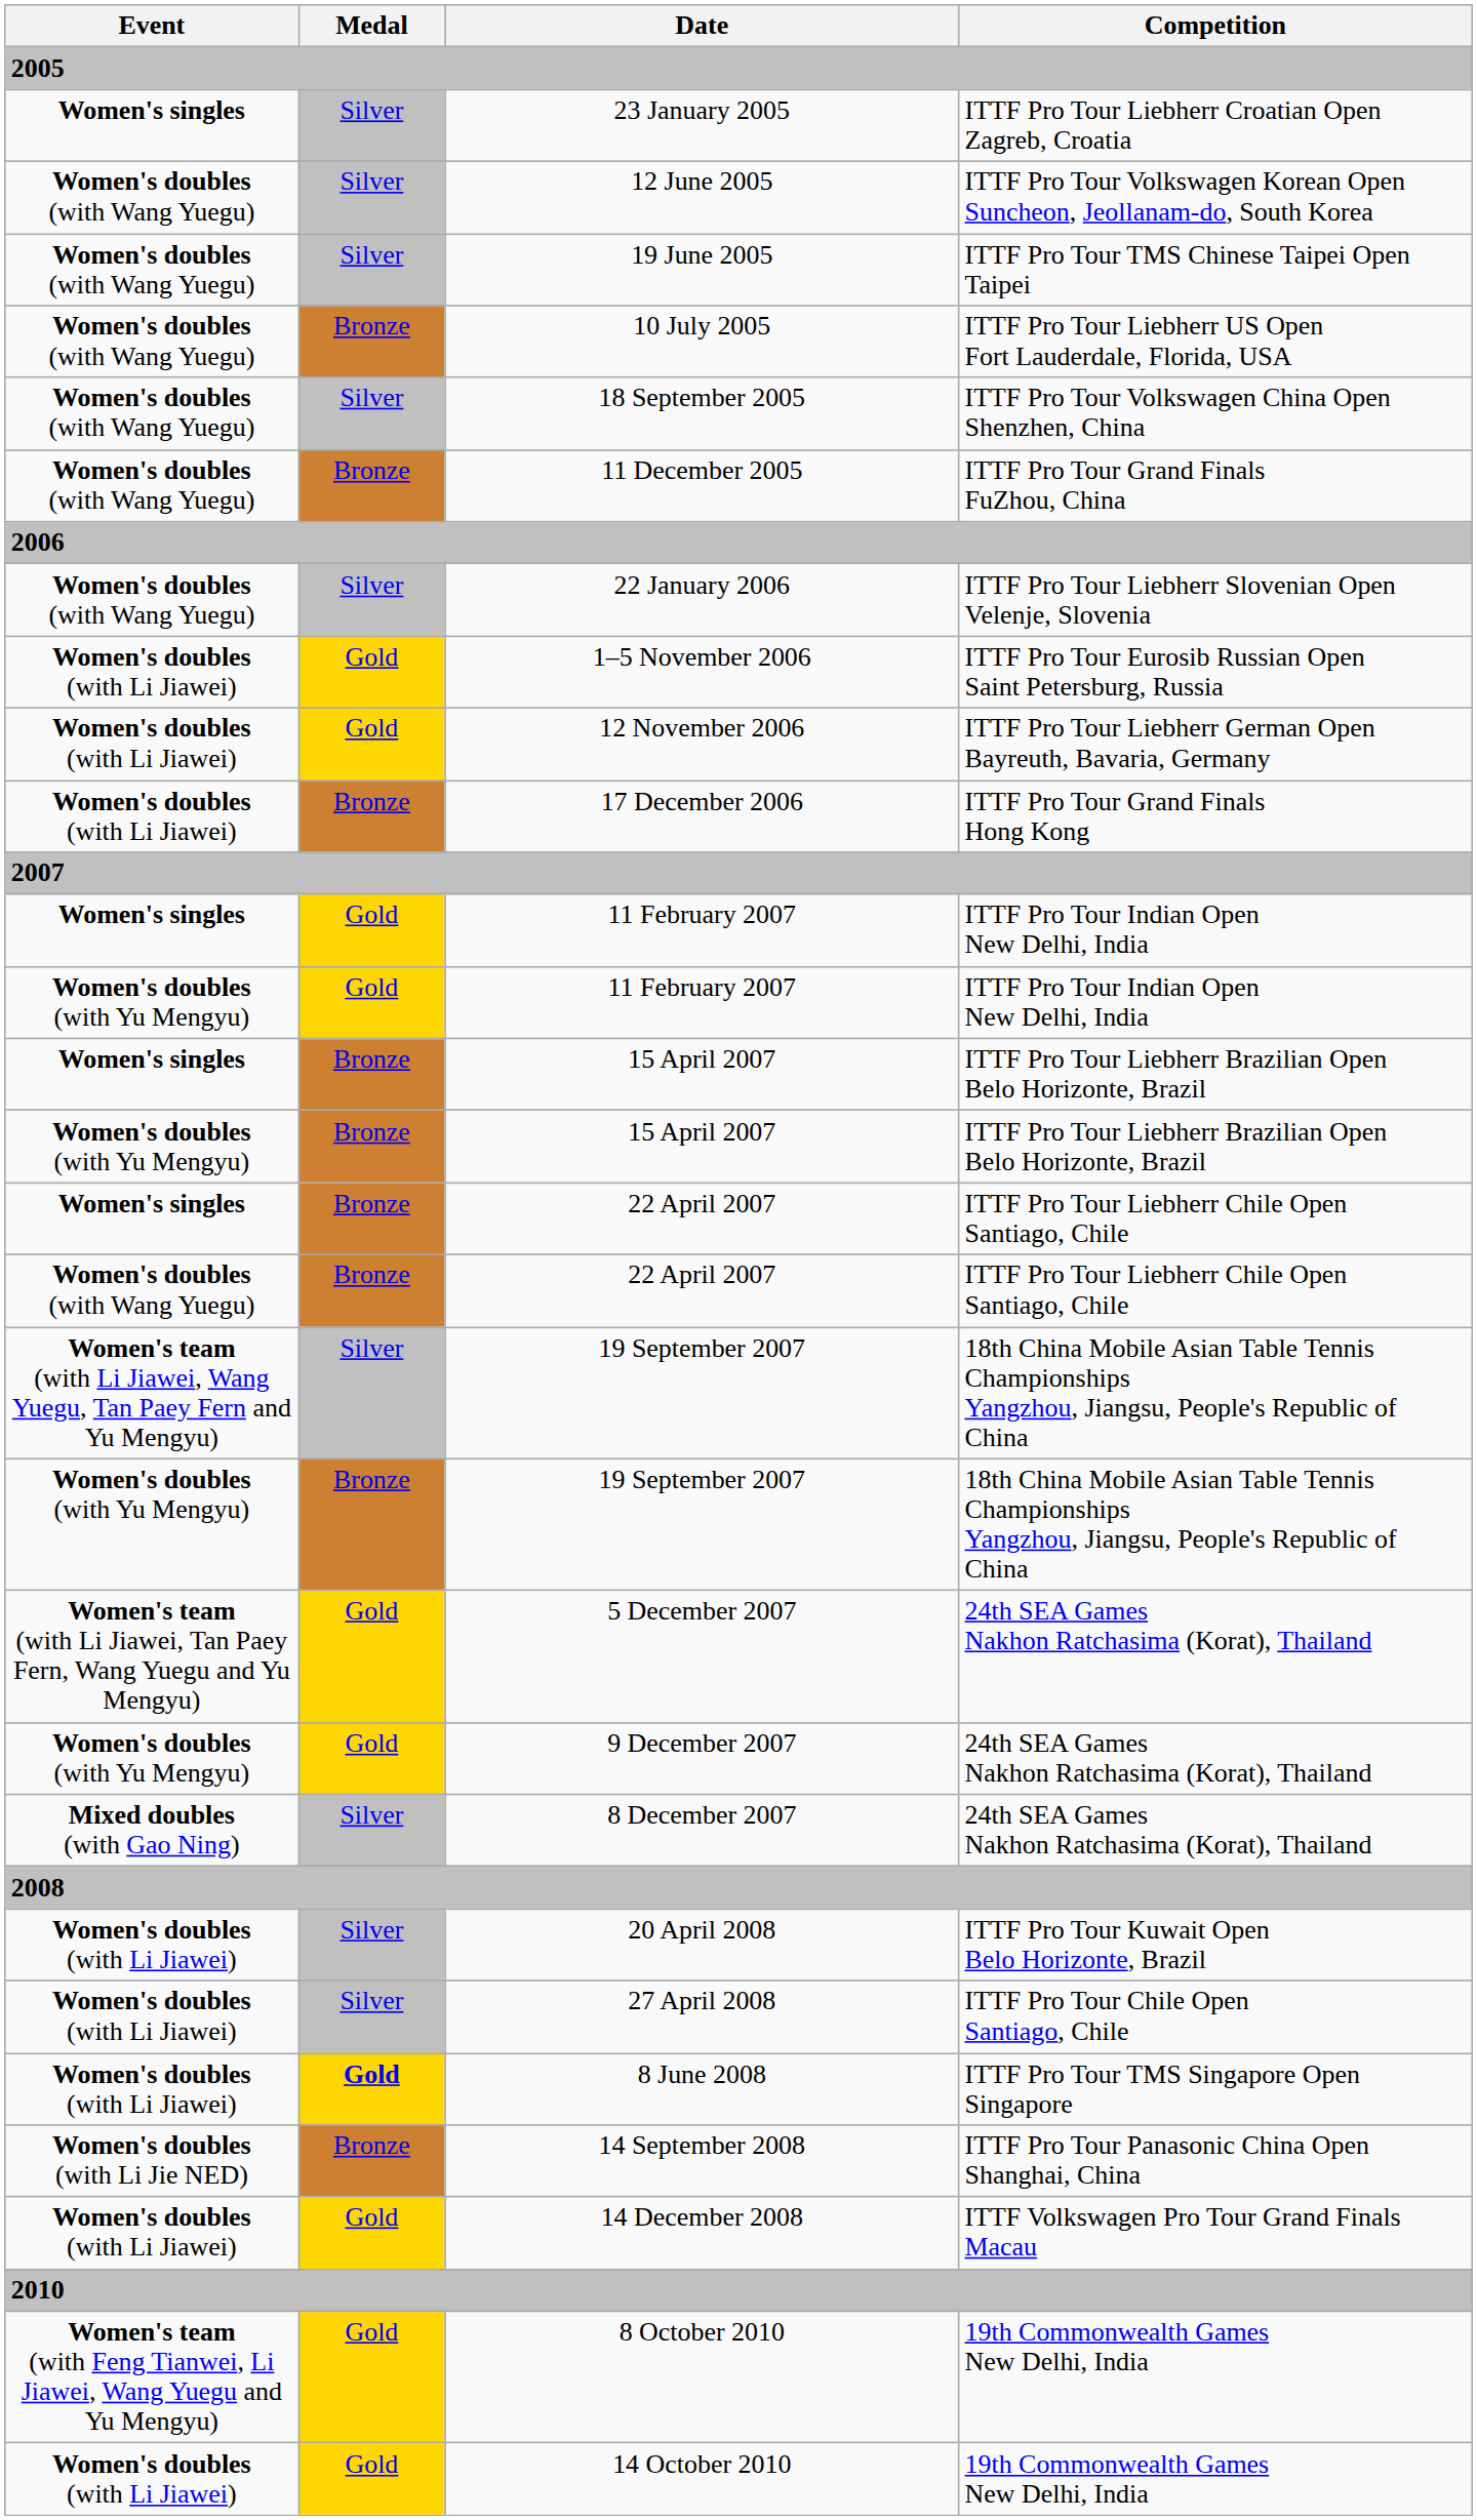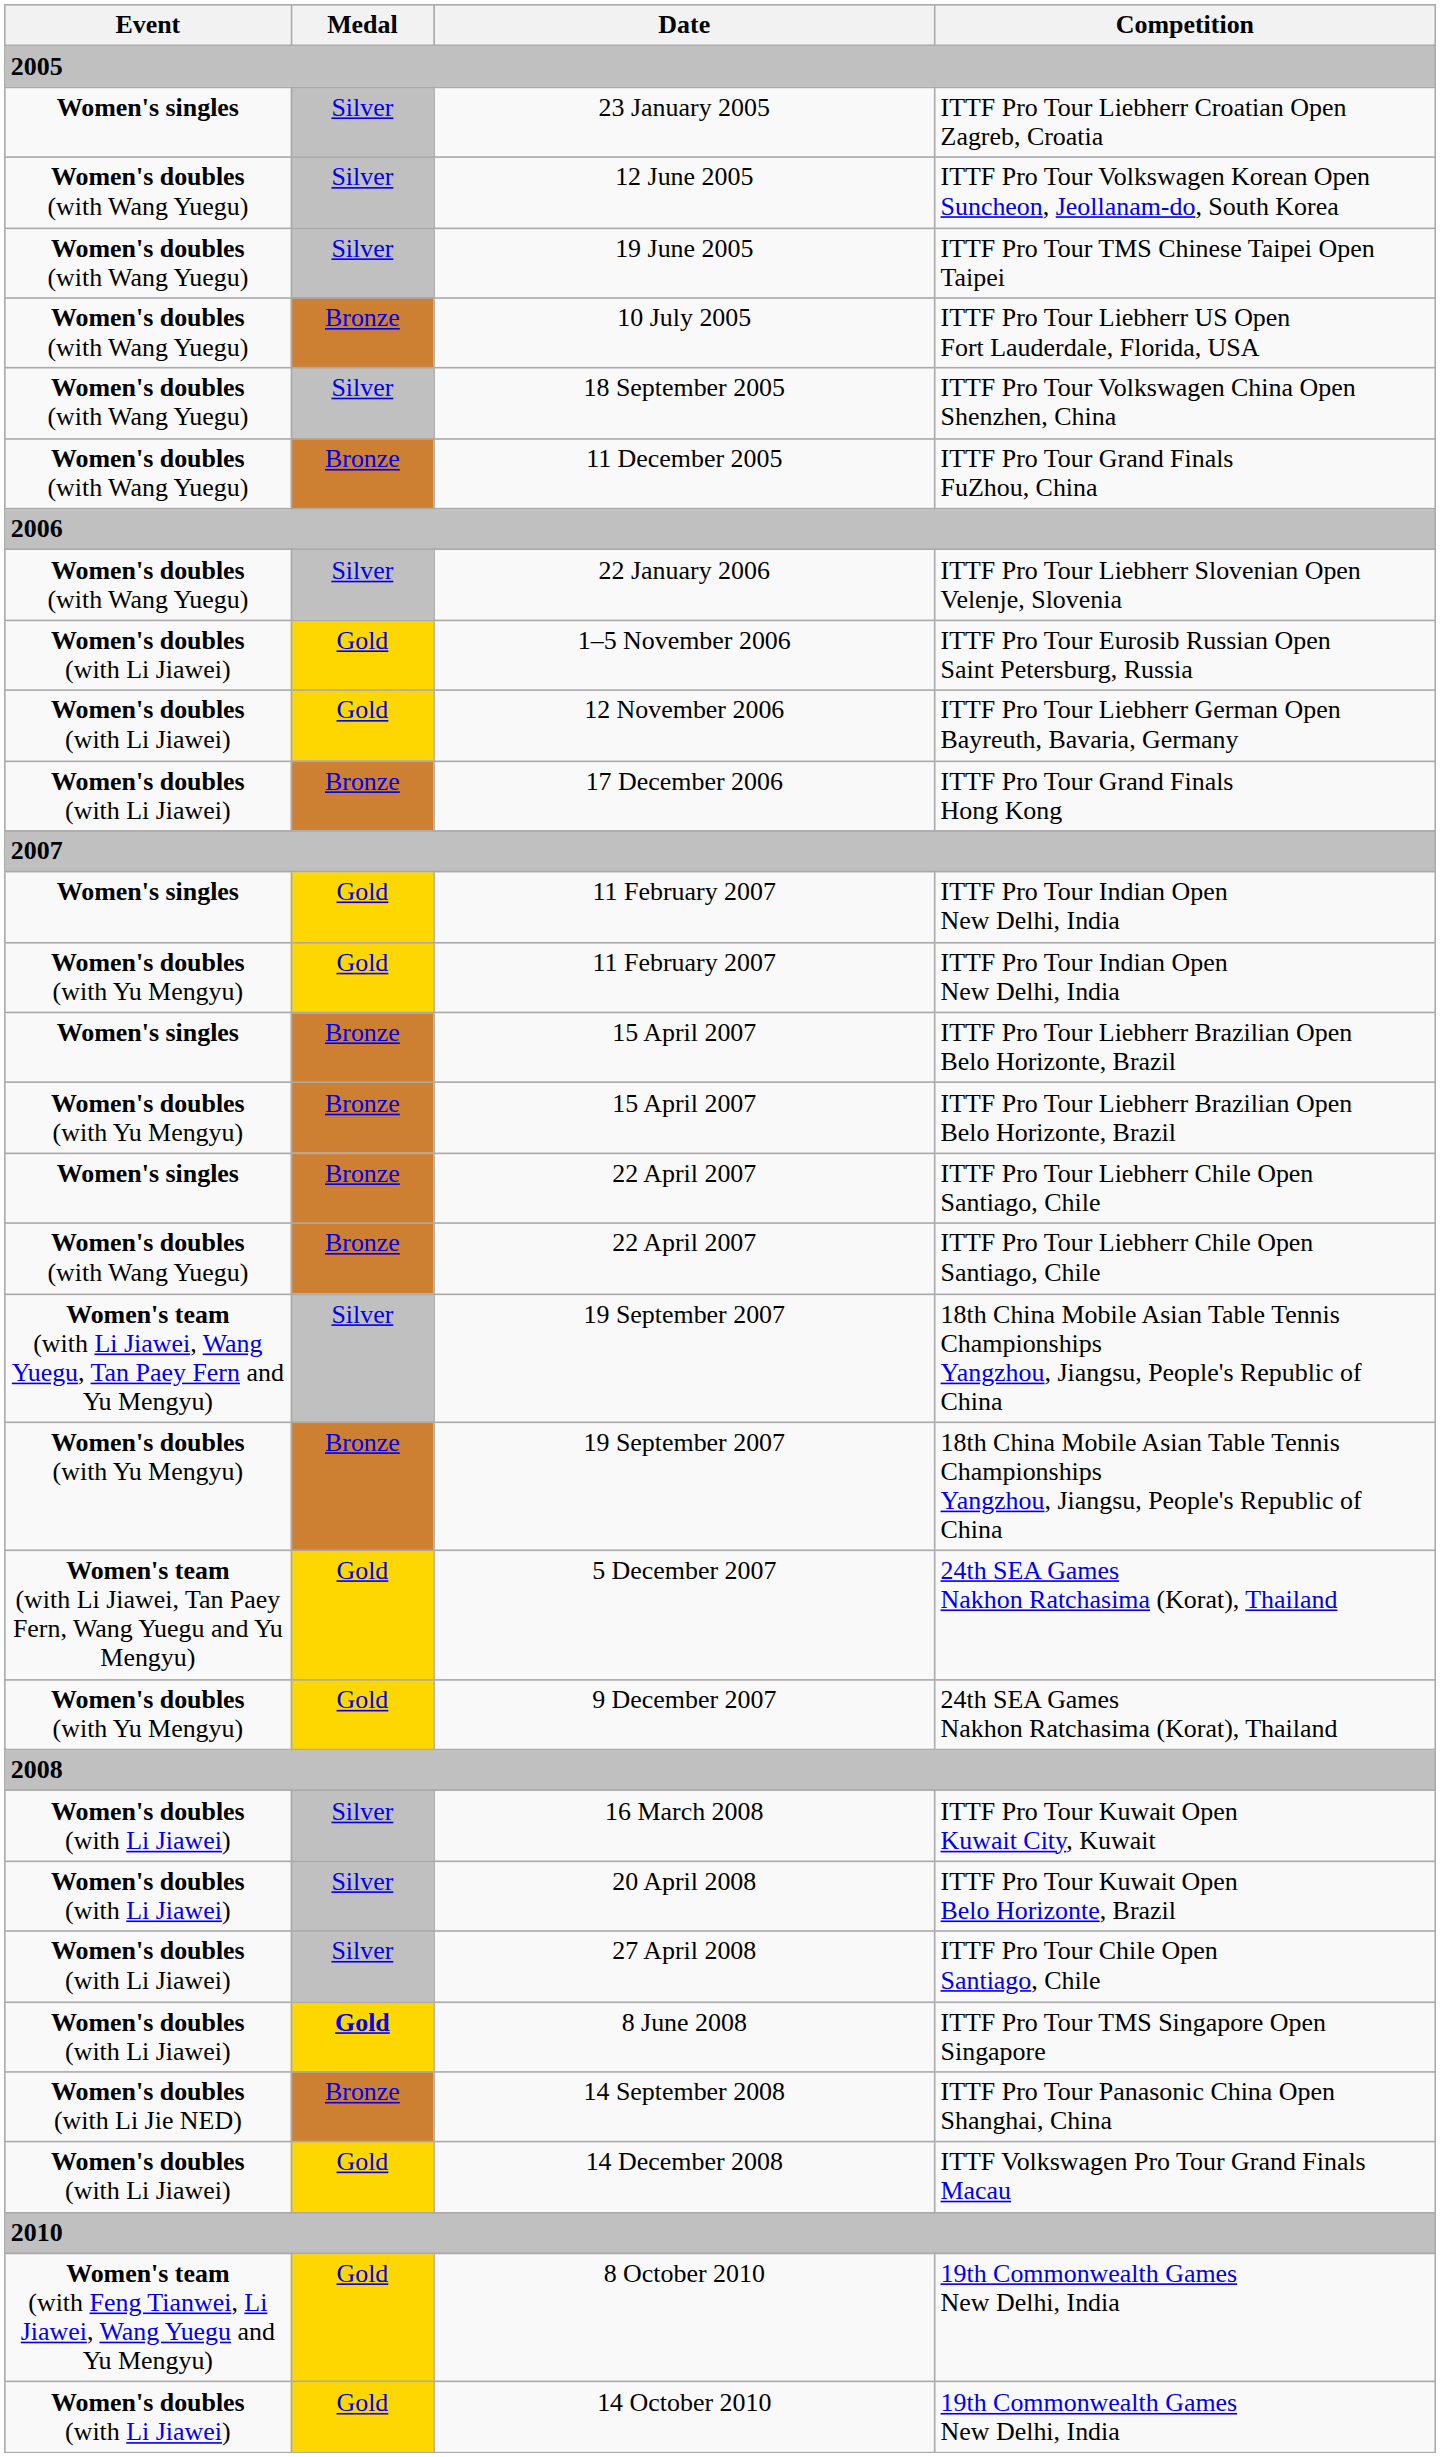- row: Mixed doubles (with Gao Ning) | Silver | 8 December 2007 | 24th SEA Games Nakhon Ratchasima (Korat), Thailand
+ row: Women's doubles (with Li Jiawei) | Silver | 16 March 2008 | ITTF Pro Tour Kuwait Open Kuwait City, Kuwait
